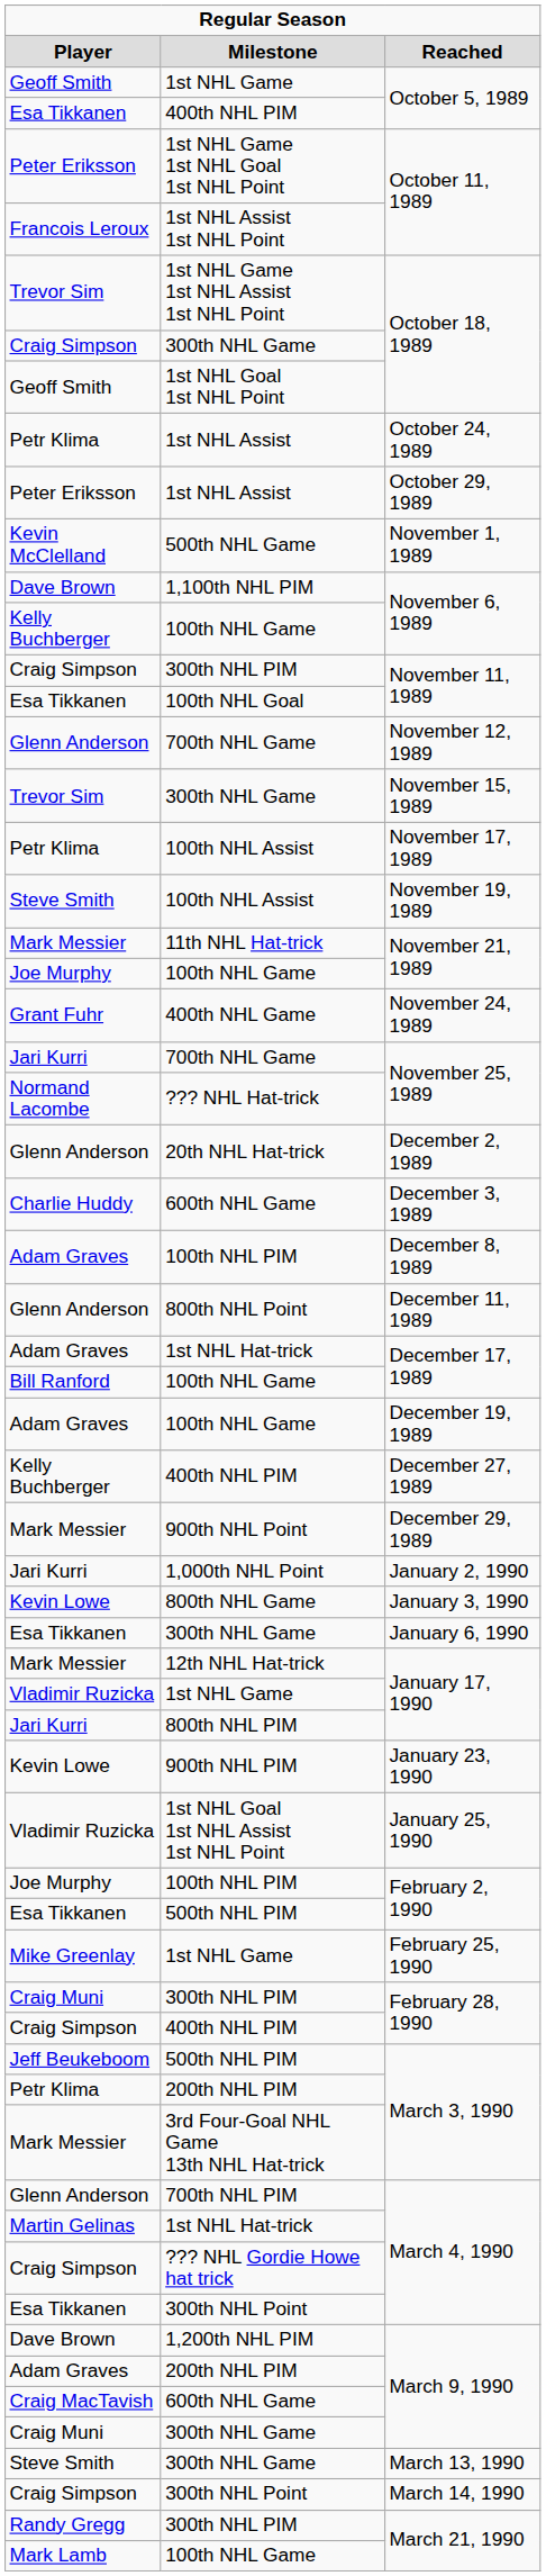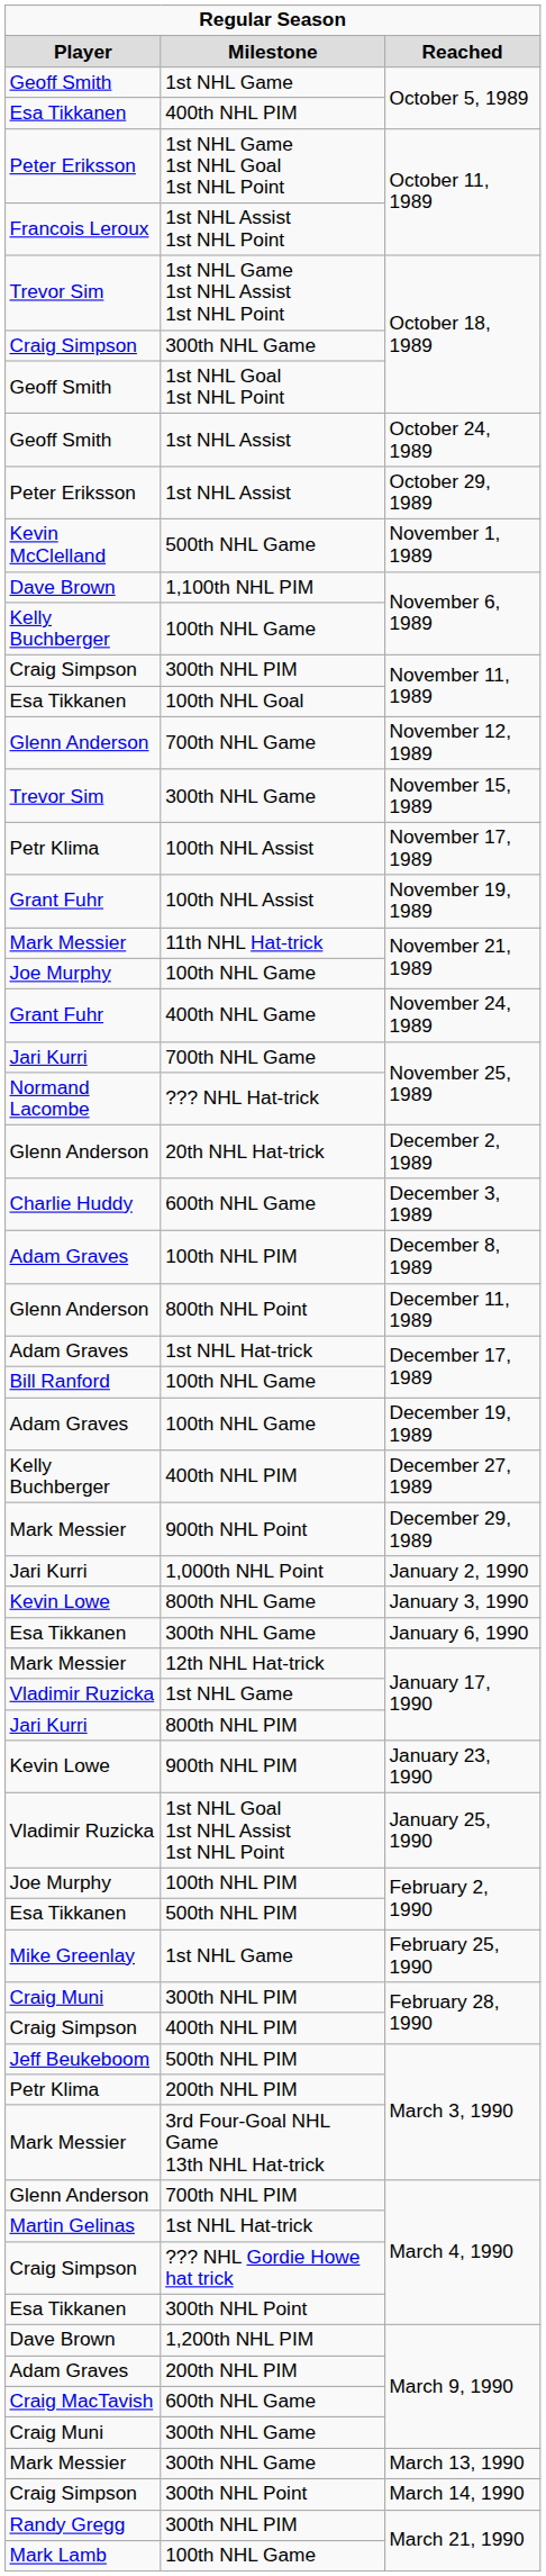October 24, 1989 | column 1: Petr Klima -> Geoff Smith
November 19, 1989 | column 1: Steve Smith -> Grant Fuhr
March 13, 1990 | column 1: Steve Smith -> Mark Messier
